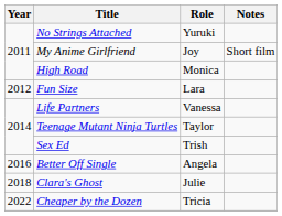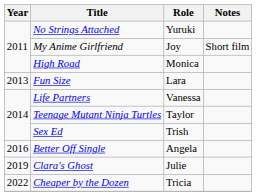Fun Size | Year: 2012 -> 2013
Clara's Ghost | Year: 2018 -> 2019
